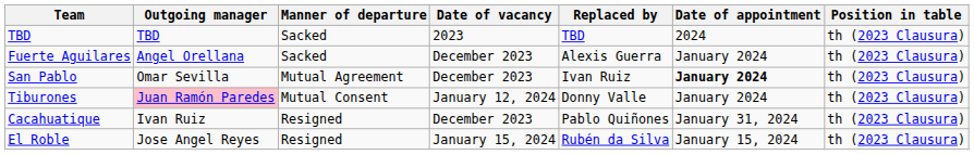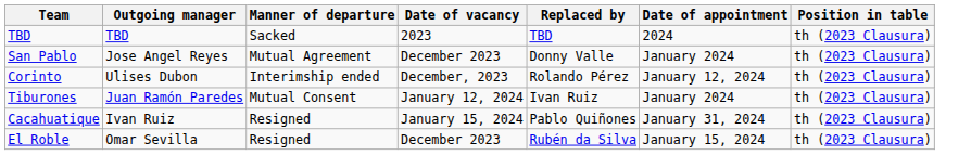- row: Fuerte Aguilares | Angel Orellana | Sacked | December 2023 | Alexis Guerra | January 2024 | th (2023 Clausura)
San Pablo | Outgoing manager: Omar Sevilla -> Jose Angel Reyes
San Pablo | Replaced by: Ivan Ruiz -> Donny Valle
San Pablo | Date of appointment: bold -> normal
+ row: Corinto | Ulises Dubon | Interimship ended | December, 2023 | Rolando Pérez | January 12, 2024 | th (2023 Clausura)
Tiburones | Outgoing manager: pink background -> no background
Tiburones | Replaced by: Donny Valle -> Ivan Ruiz
Cacahuatique | Date of vacancy: December 2023 -> January 15, 2024
El Roble | Outgoing manager: Jose Angel Reyes -> Omar Sevilla
El Roble | Date of vacancy: January 15, 2024 -> December 2023
